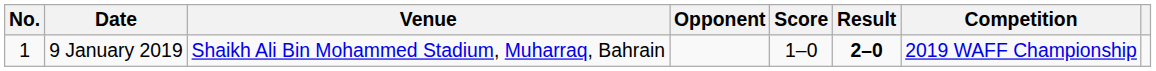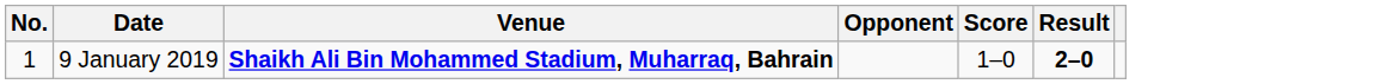- column: Competition | 2019 WAFF Championship
9 January 2019 | Venue: normal -> bold
